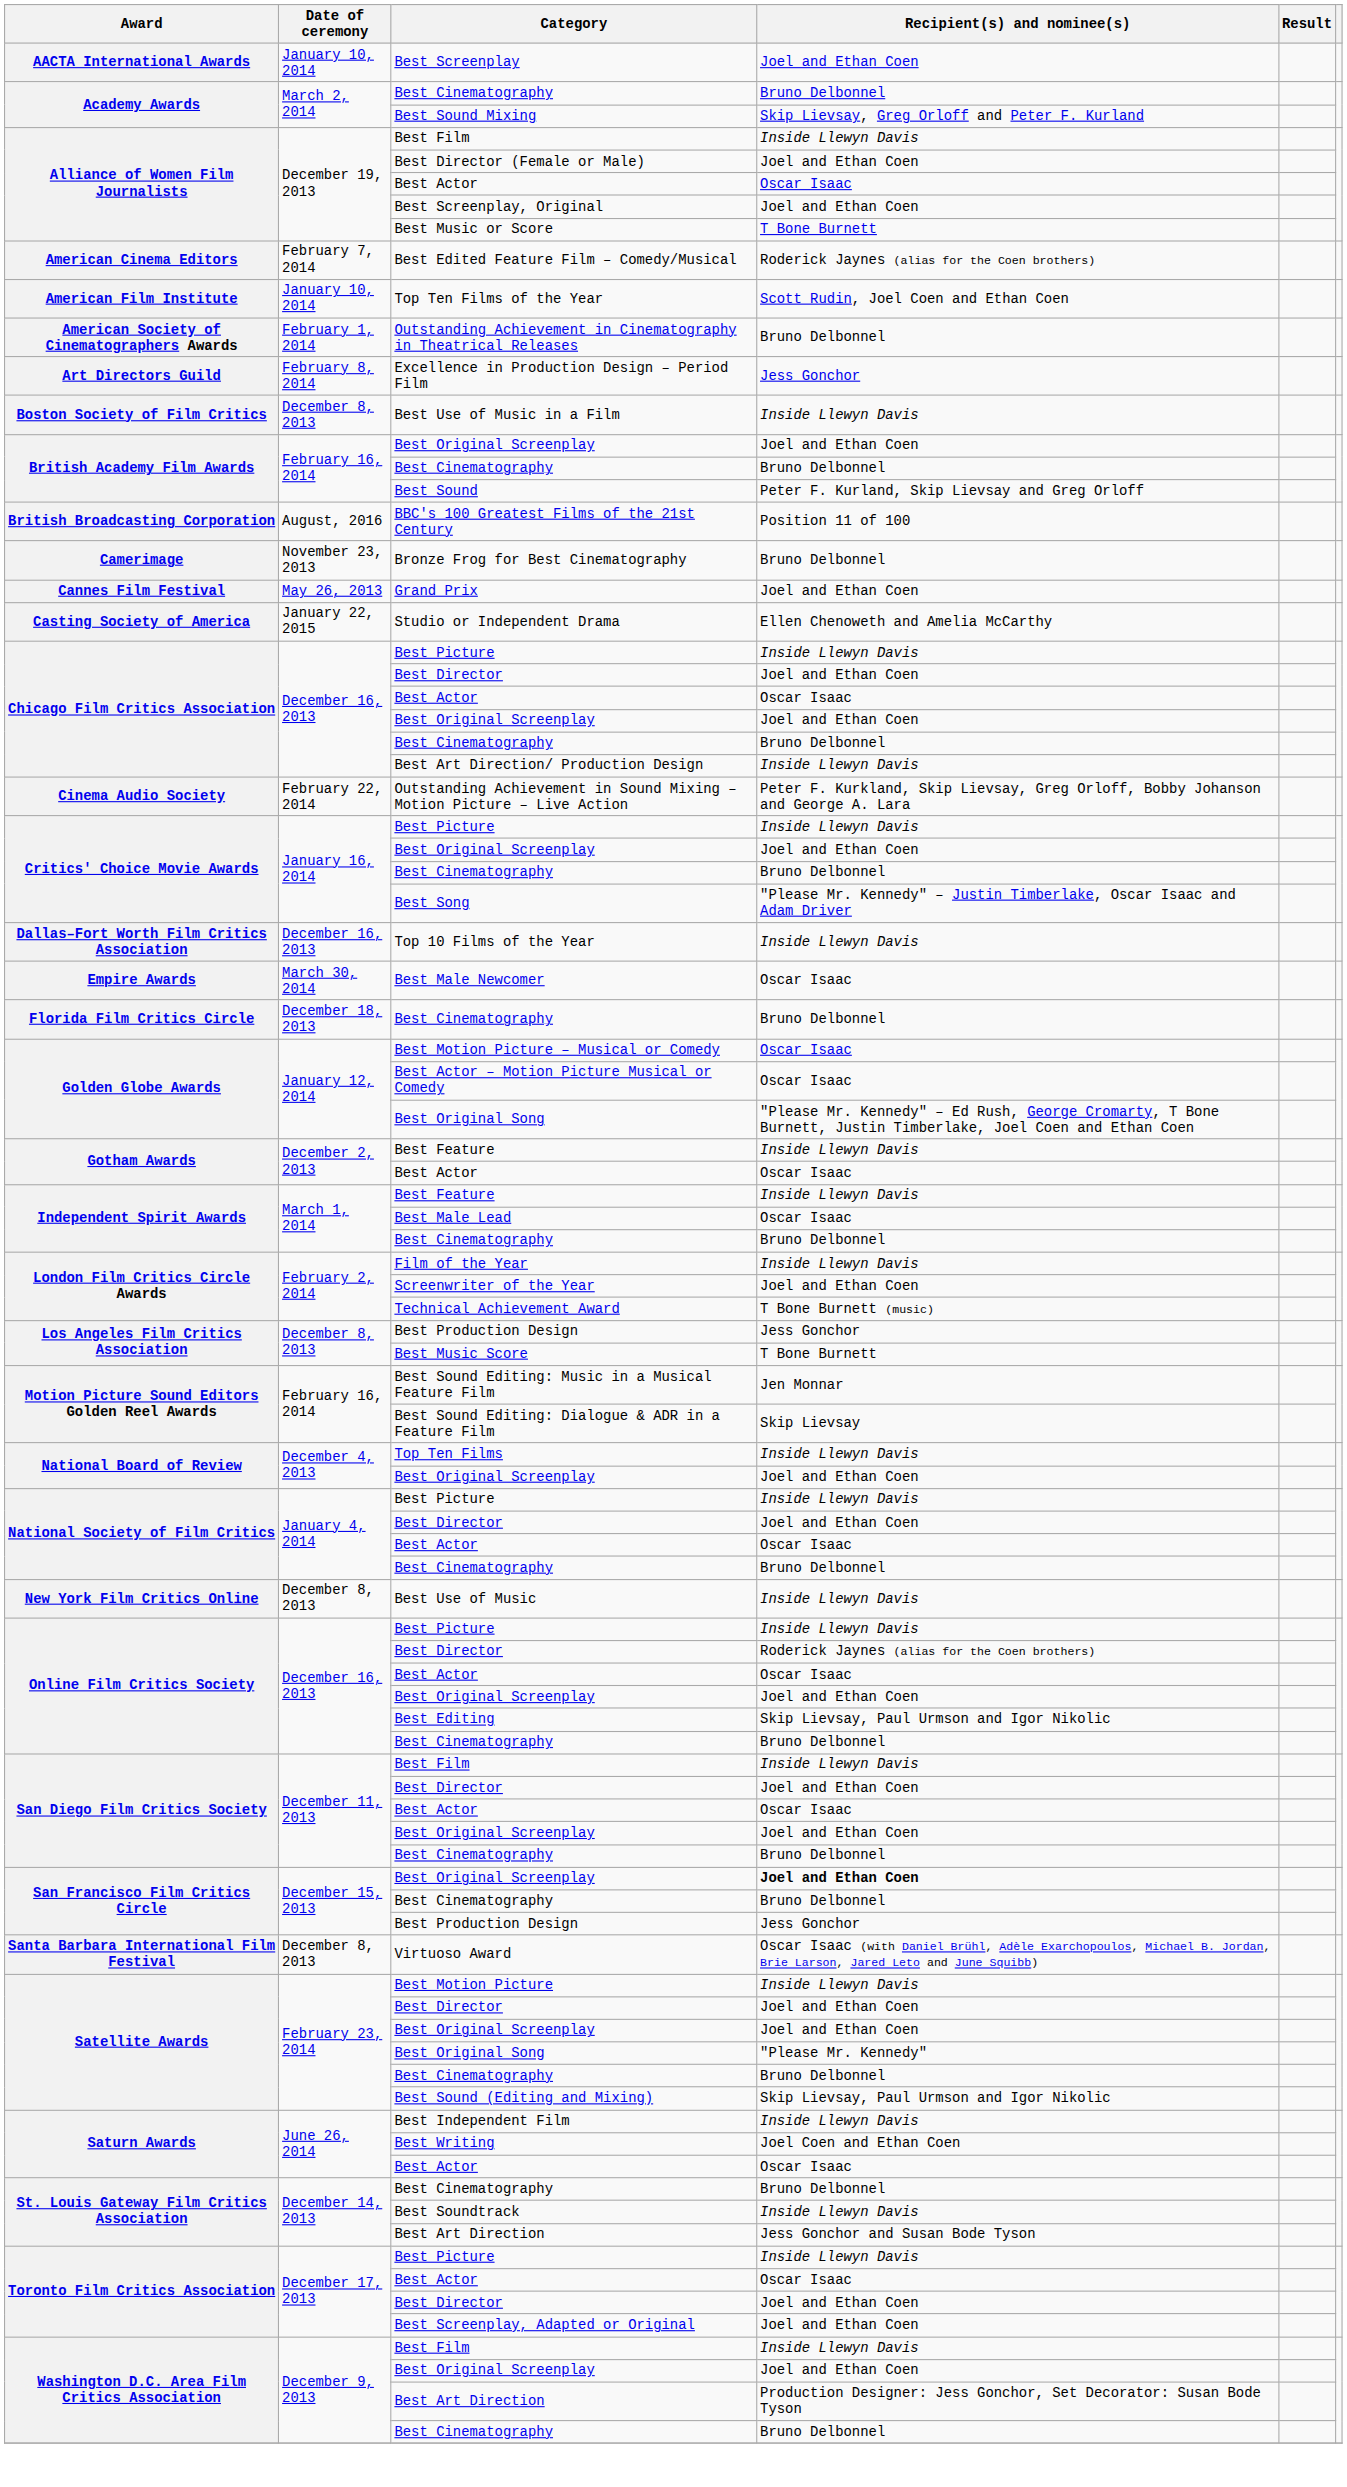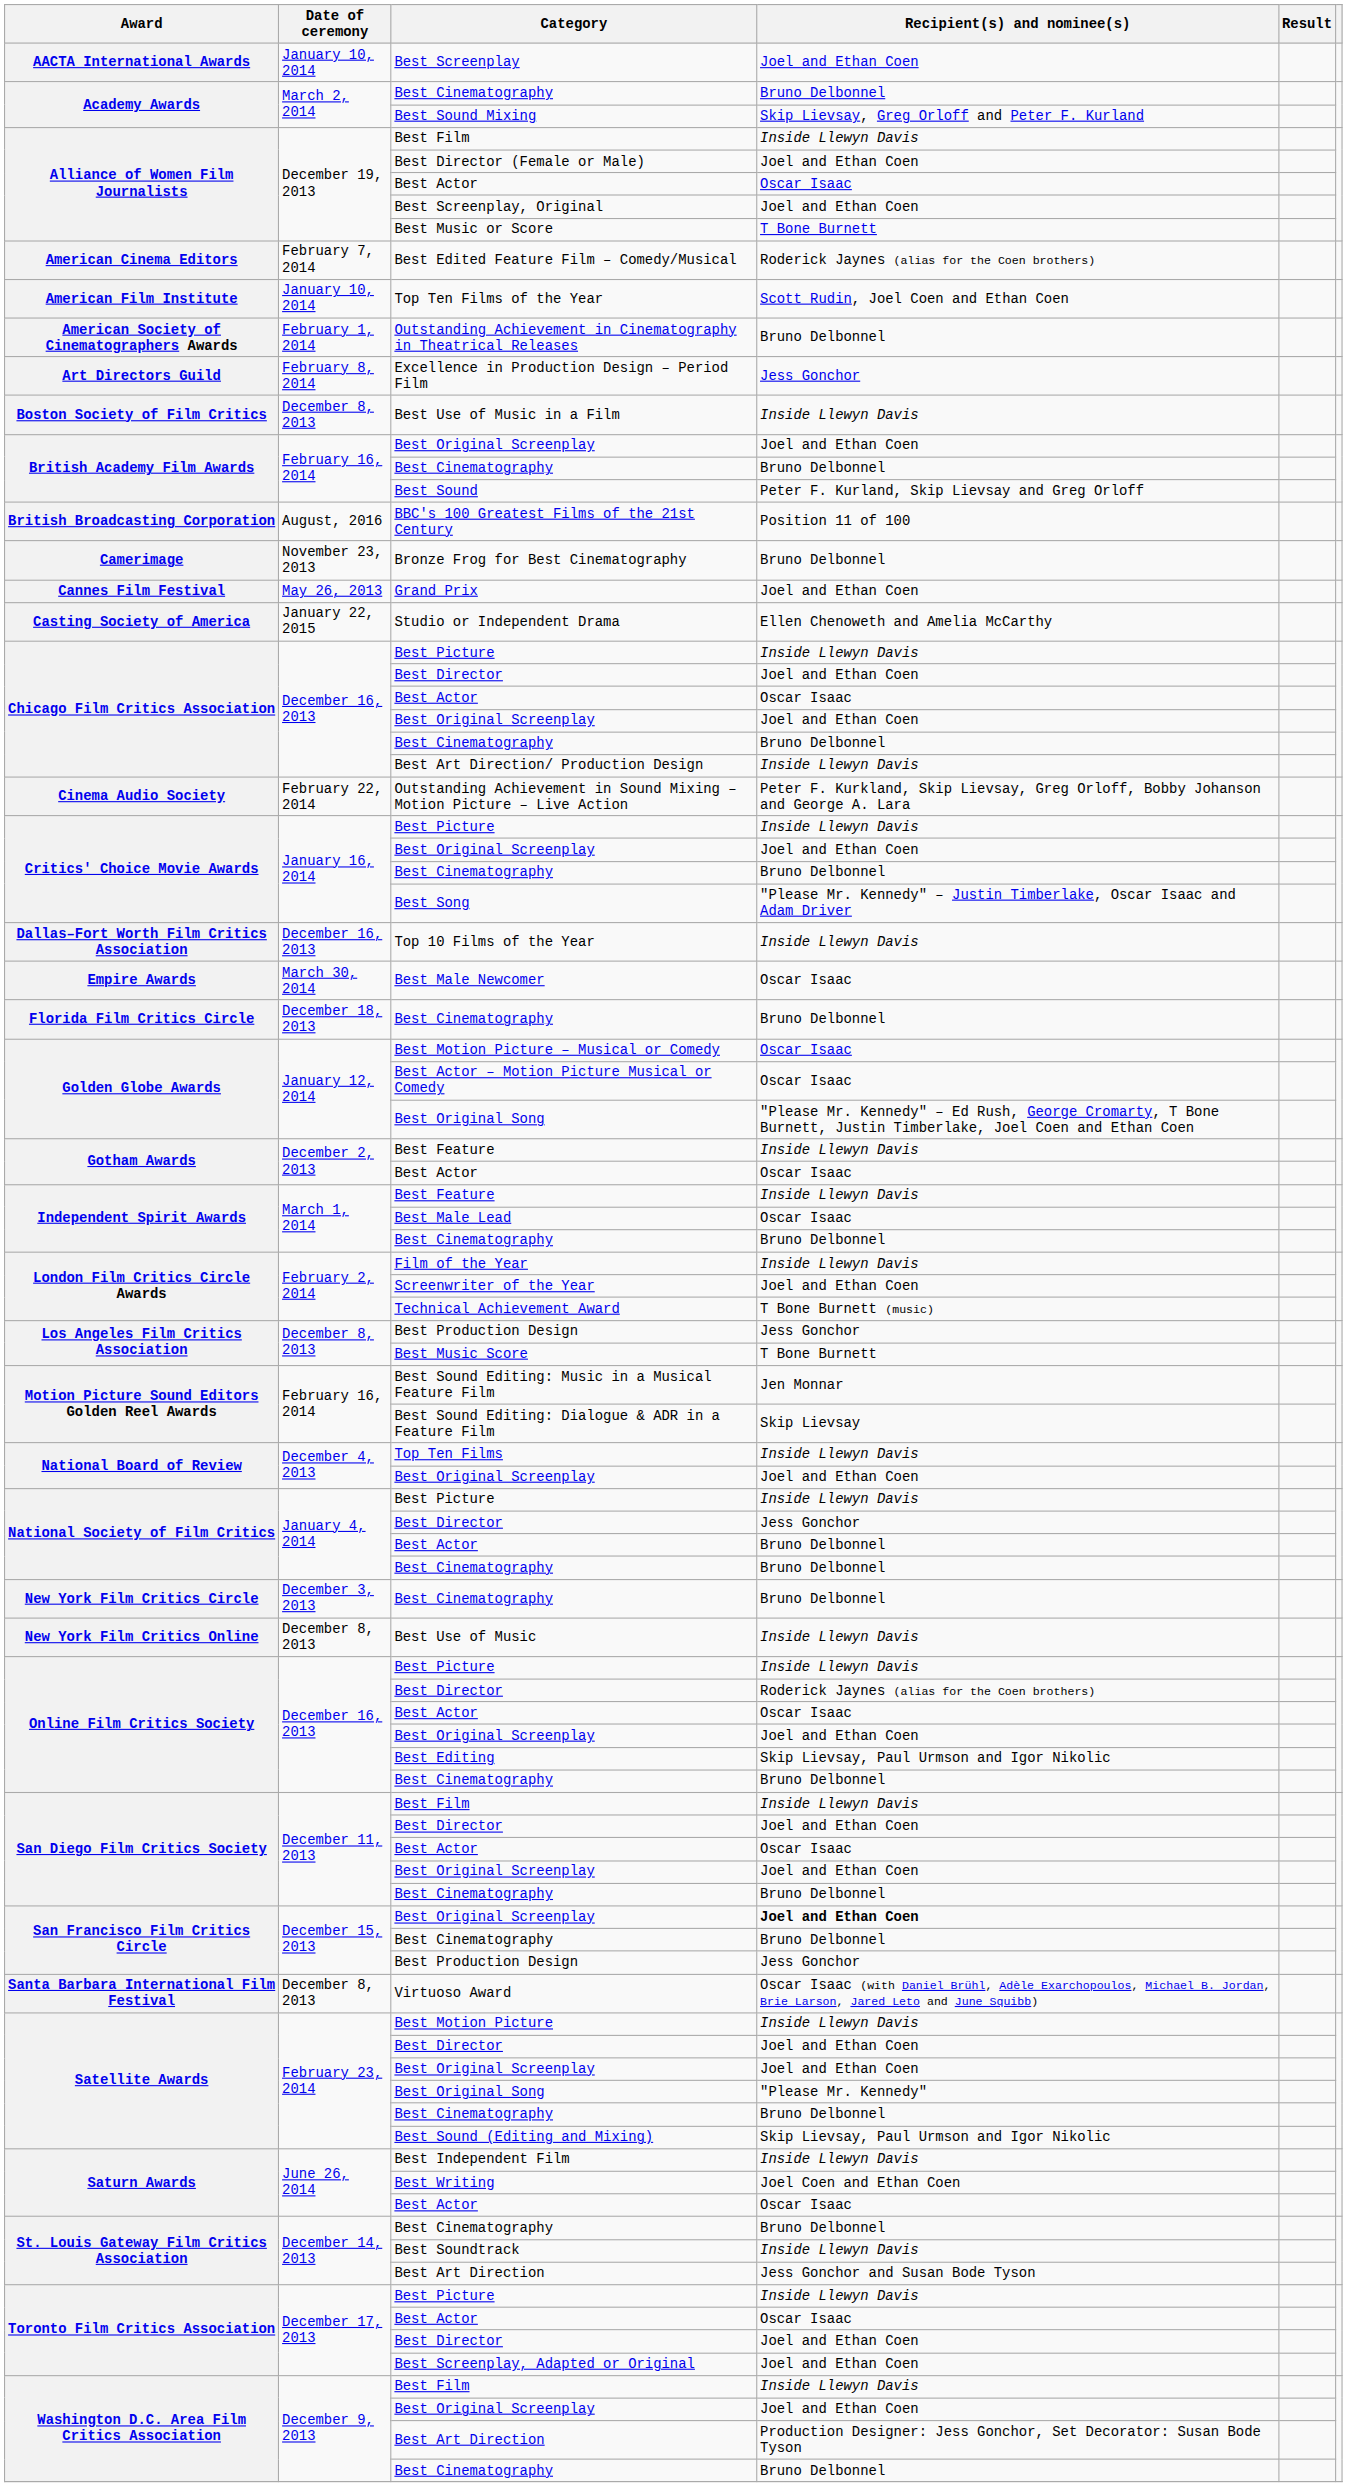National Society of Film Critics / Best Director | Recipient(s) and nominee(s): Joel and Ethan Coen -> Jess Gonchor
National Society of Film Critics / Best Actor | Recipient(s) and nominee(s): Oscar Isaac -> Bruno Delbonnel
+ row: New York Film Critics Circle | December 3, 2013 | Best Cinematography | Bruno Delbonnel
